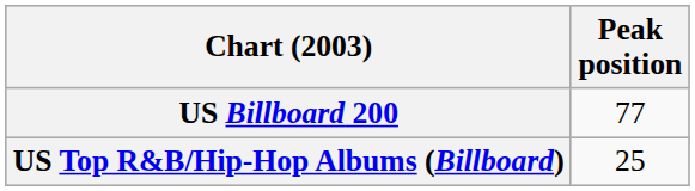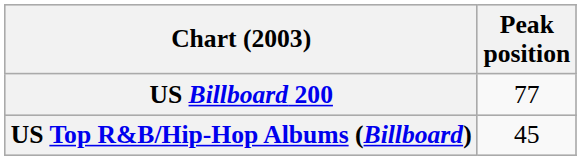US Top R&B/Hip-Hop Albums (Billboard) | Peak position: 25 -> 45
